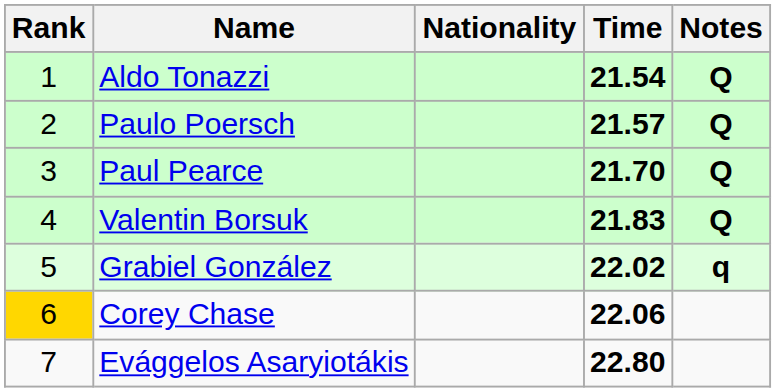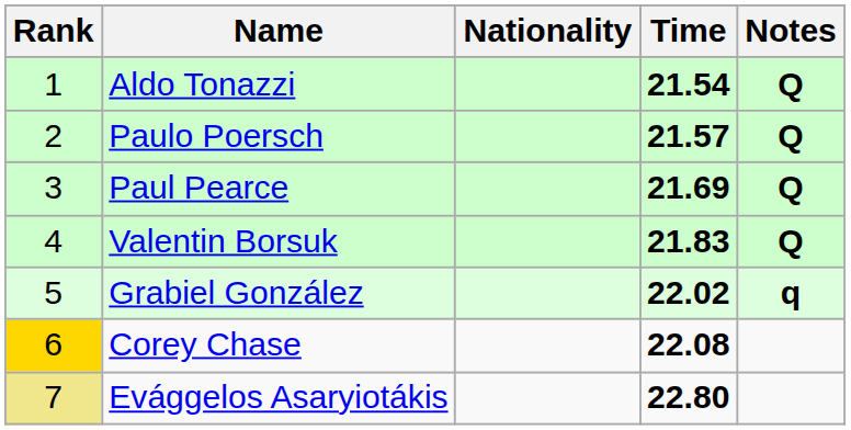Paul Pearce | Time: 21.70 -> 21.69
Corey Chase | Time: 22.06 -> 22.08
Evággelos Asaryiotákis | Rank: no background -> khaki background
